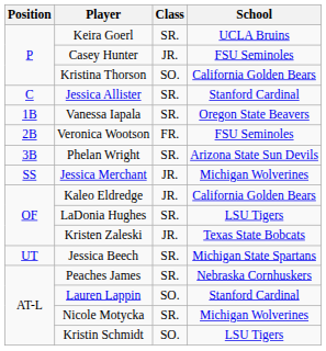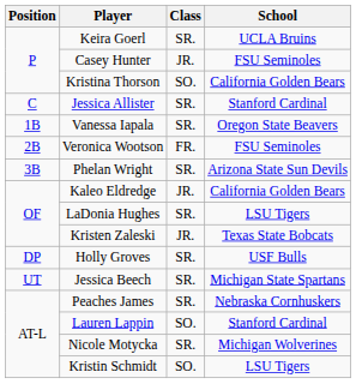- row: SS | Jessica Merchant | JR. | Michigan Wolverines
+ row: DP | Holly Groves | SR. | USF Bulls
